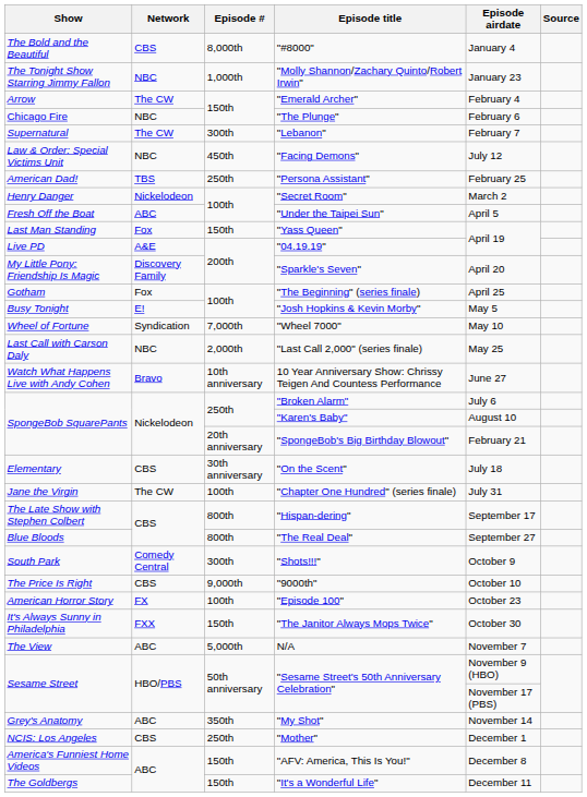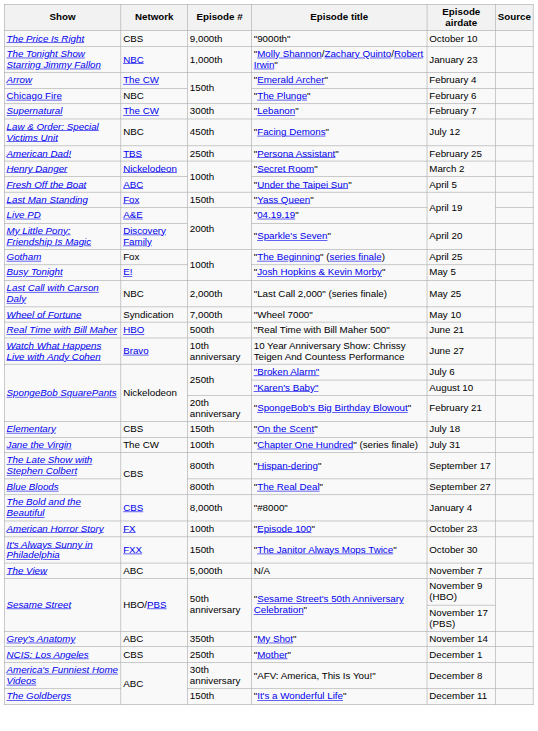rows swapped: "#8000" <-> "9000th"
rows swapped: "Wheel 7000" <-> "Last Call 2,000" (series finale)
+ row: Real Time with Bill Maher | HBO | 500th | "Real Time with Bill Maher 500" | June 21
"On the Scent" | Episode #: 30th anniversary -> 150th
- row: South Park | Comedy Central | 300th | "Shots!!!" | October 9
"AFV: America, This Is You!" | Episode #: 150th -> 30th anniversary
